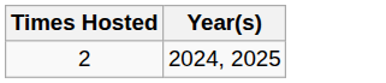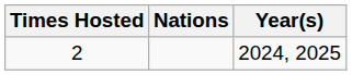+ column: Nations
